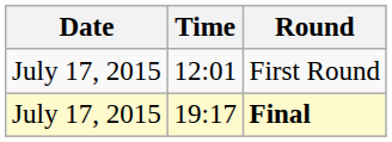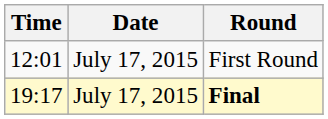columns swapped: Date <-> Time
